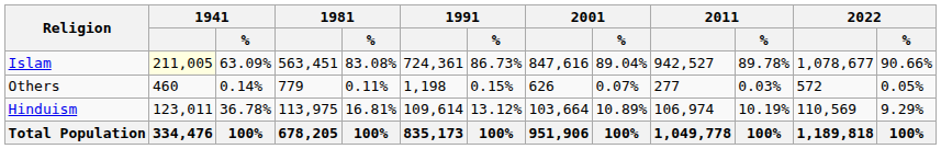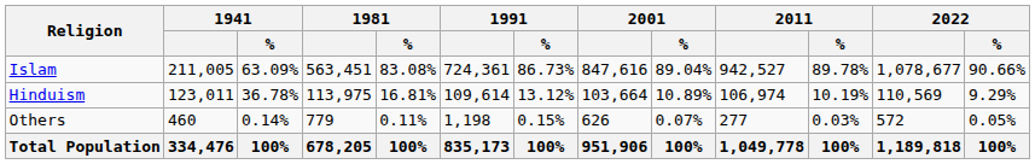Islam | 1941: lightyellow background -> no background
rows swapped: Hinduism <-> Others
